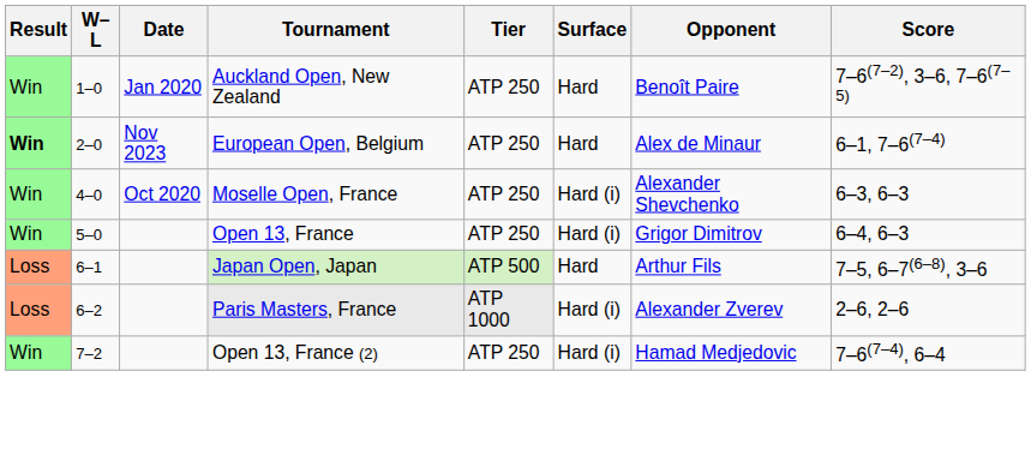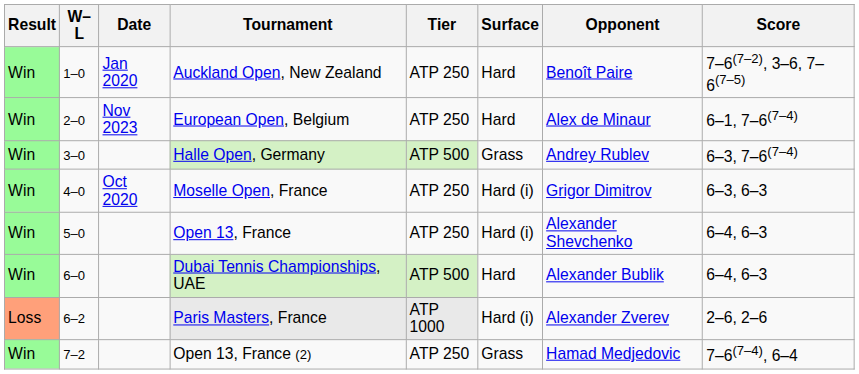European Open, Belgium | Result: bold -> normal
+ row: Win | 3–0 | Halle Open, Germany | ATP 500 | Grass | Andrey Rublev | 6–3, 7–6(7–4)
Moselle Open, France | Opponent: Alexander Shevchenko -> Grigor Dimitrov
Open 13, France | Opponent: Grigor Dimitrov -> Alexander Shevchenko
+ row: Win | 6–0 | Dubai Tennis Championships, UAE | ATP 500 | Hard | Alexander Bublik | 6–4, 6–3
- row: Loss | 6–1 | Japan Open, Japan | ATP 500 | Hard | Arthur Fils | 7–5, 6–7(6–8), 3–6
Open 13, France (2) | Surface: Hard (i) -> Grass
